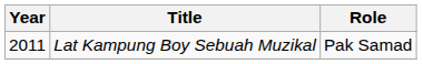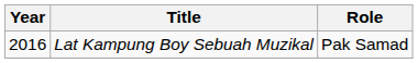Lat Kampung Boy Sebuah Muzikal | Year: 2011 -> 2016
